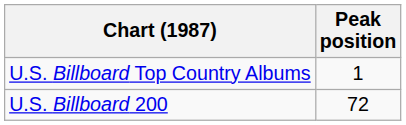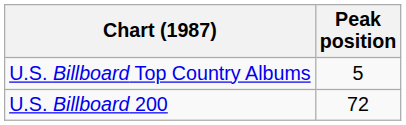U.S. Billboard Top Country Albums | Peak position: 1 -> 5
